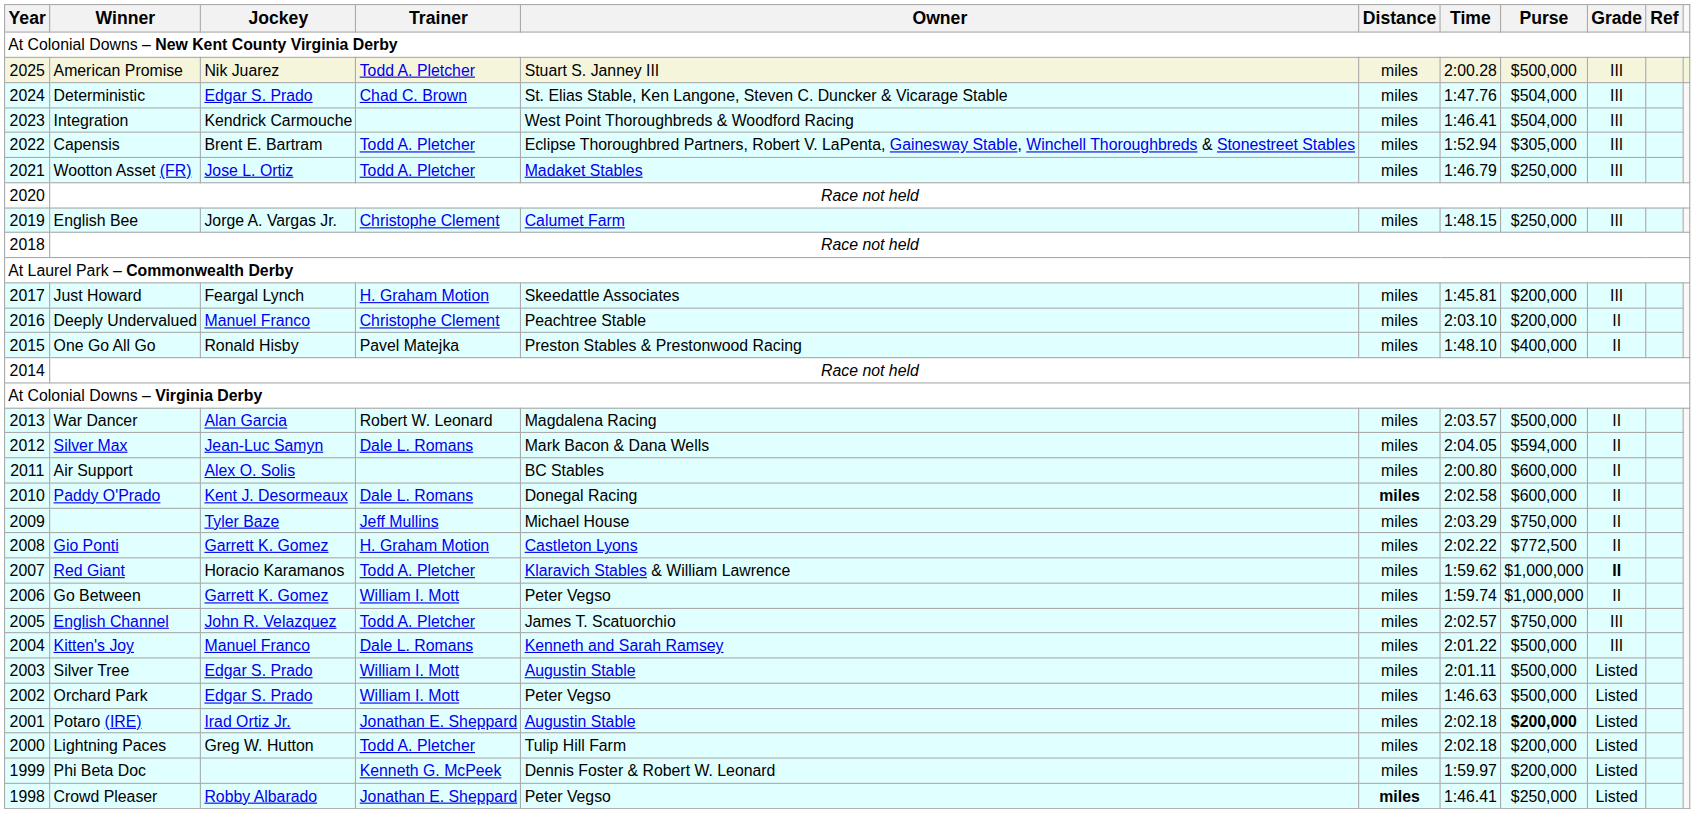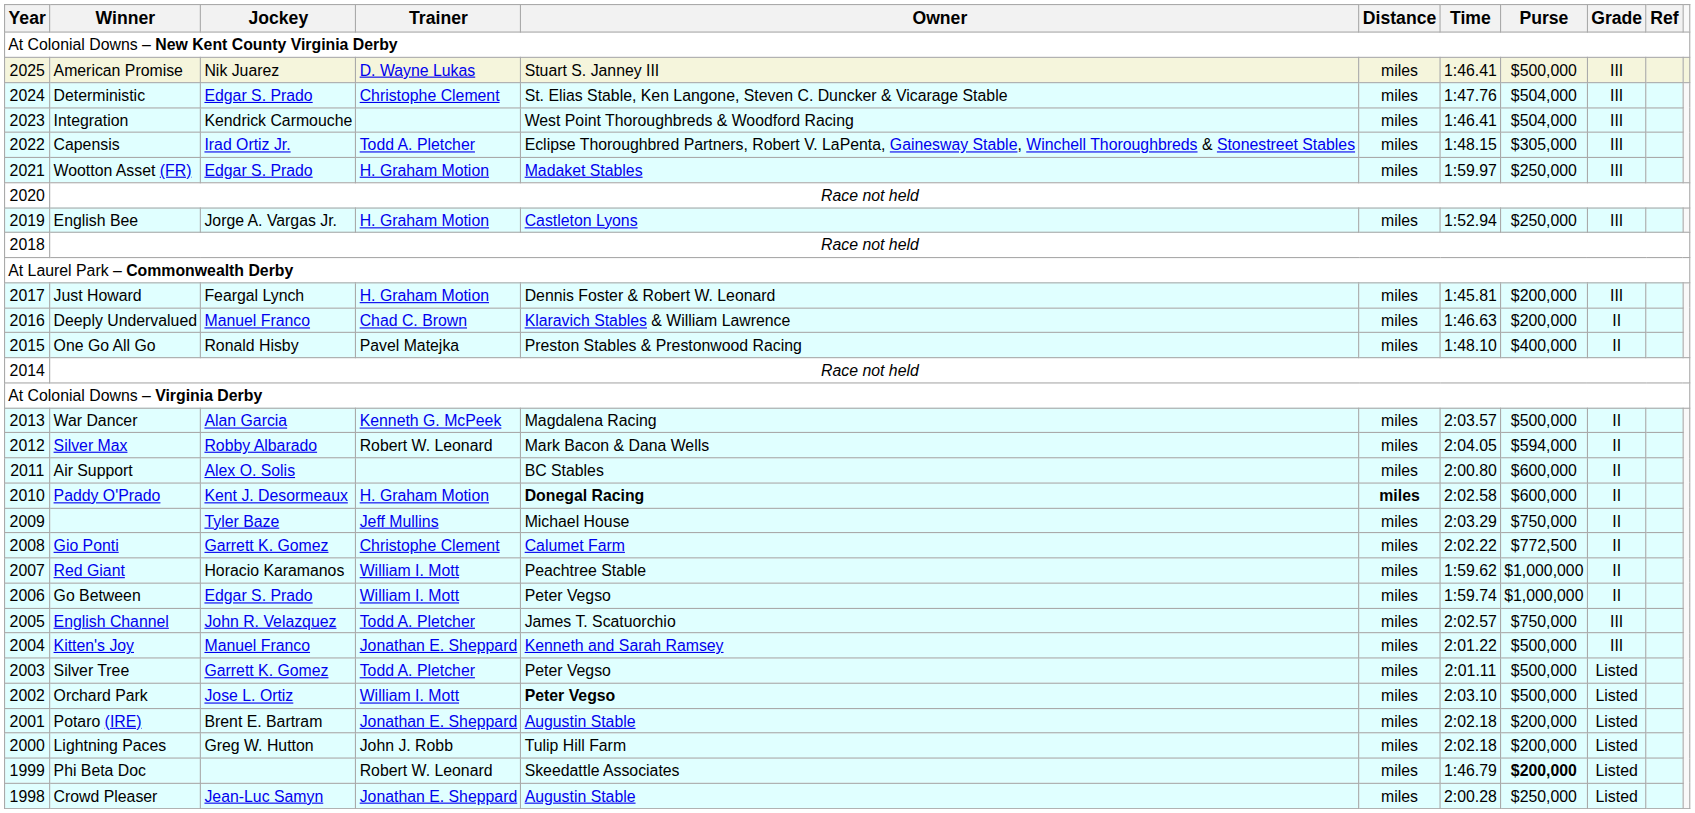American Promise | Trainer: Todd A. Pletcher -> D. Wayne Lukas
American Promise | Time: 2:00.28 -> 1:46.41
Deterministic | Trainer: Chad C. Brown -> Christophe Clement
Capensis | Jockey: Brent E. Bartram -> Irad Ortiz Jr.
Capensis | Time: 1:52.94 -> 1:48.15
Wootton Asset (FR) | Jockey: Jose L. Ortiz -> Edgar S. Prado
Wootton Asset (FR) | Trainer: Todd A. Pletcher -> H. Graham Motion
Wootton Asset (FR) | Time: 1:46.79 -> 1:59.97
English Bee | Trainer: Christophe Clement -> H. Graham Motion
English Bee | Owner: Calumet Farm -> Castleton Lyons
English Bee | Time: 1:48.15 -> 1:52.94
Just Howard | Owner: Skeedattle Associates -> Dennis Foster & Robert W. Leonard
Deeply Undervalued | Trainer: Christophe Clement -> Chad C. Brown
Deeply Undervalued | Owner: Peachtree Stable -> Klaravich Stables & William Lawrence
Deeply Undervalued | Time: 2:03.10 -> 1:46.63
War Dancer | Trainer: Robert W. Leonard -> Kenneth G. McPeek
Silver Max | Jockey: Jean-Luc Samyn -> Robby Albarado
Silver Max | Trainer: Dale L. Romans -> Robert W. Leonard
Paddy O'Prado | Trainer: Dale L. Romans -> H. Graham Motion
Paddy O'Prado | Owner: normal -> bold
Gio Ponti | Trainer: H. Graham Motion -> Christophe Clement
Gio Ponti | Owner: Castleton Lyons -> Calumet Farm
Red Giant | Trainer: Todd A. Pletcher -> William I. Mott
Red Giant | Owner: Klaravich Stables & William Lawrence -> Peachtree Stable
Red Giant | Grade: bold -> normal
Go Between | Jockey: Garrett K. Gomez -> Edgar S. Prado
Kitten's Joy | Trainer: Dale L. Romans -> Jonathan E. Sheppard
Silver Tree | Jockey: Edgar S. Prado -> Garrett K. Gomez
Silver Tree | Trainer: William I. Mott -> Todd A. Pletcher
Silver Tree | Owner: Augustin Stable -> Peter Vegso
Orchard Park | Jockey: Edgar S. Prado -> Jose L. Ortiz
Orchard Park | Owner: normal -> bold
Orchard Park | Time: 1:46.63 -> 2:03.10
Potaro (IRE) | Jockey: Irad Ortiz Jr. -> Brent E. Bartram
Potaro (IRE) | Purse: bold -> normal
Lightning Paces | Trainer: Todd A. Pletcher -> John J. Robb
Phi Beta Doc | Trainer: Kenneth G. McPeek -> Robert W. Leonard
Phi Beta Doc | Owner: Dennis Foster & Robert W. Leonard -> Skeedattle Associates
Phi Beta Doc | Time: 1:59.97 -> 1:46.79
Phi Beta Doc | Purse: normal -> bold
Crowd Pleaser | Jockey: Robby Albarado -> Jean-Luc Samyn
Crowd Pleaser | Owner: Peter Vegso -> Augustin Stable
Crowd Pleaser | Distance: bold -> normal
Crowd Pleaser | Time: 1:46.41 -> 2:00.28
